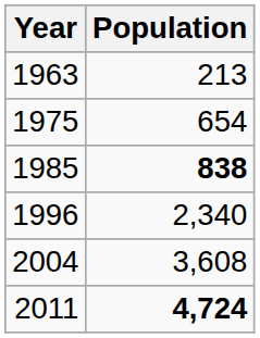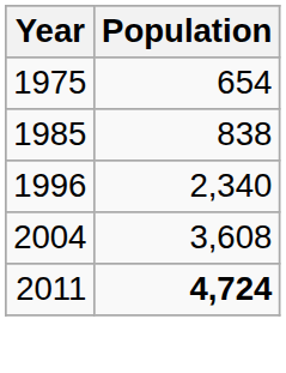- row: 1963 | 213
1985 | Population: bold -> normal
